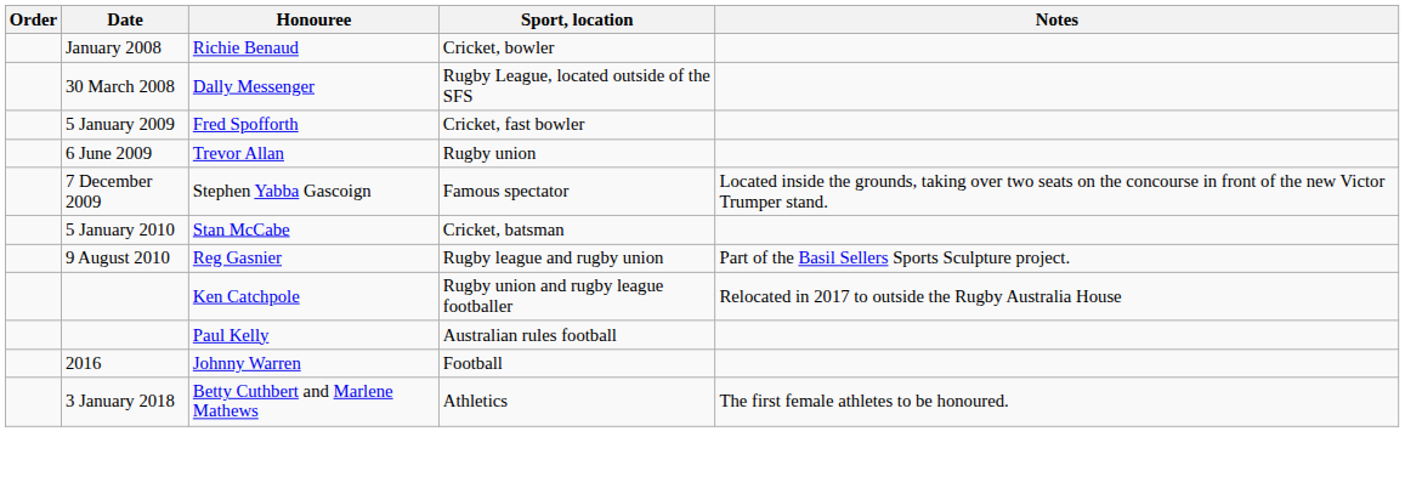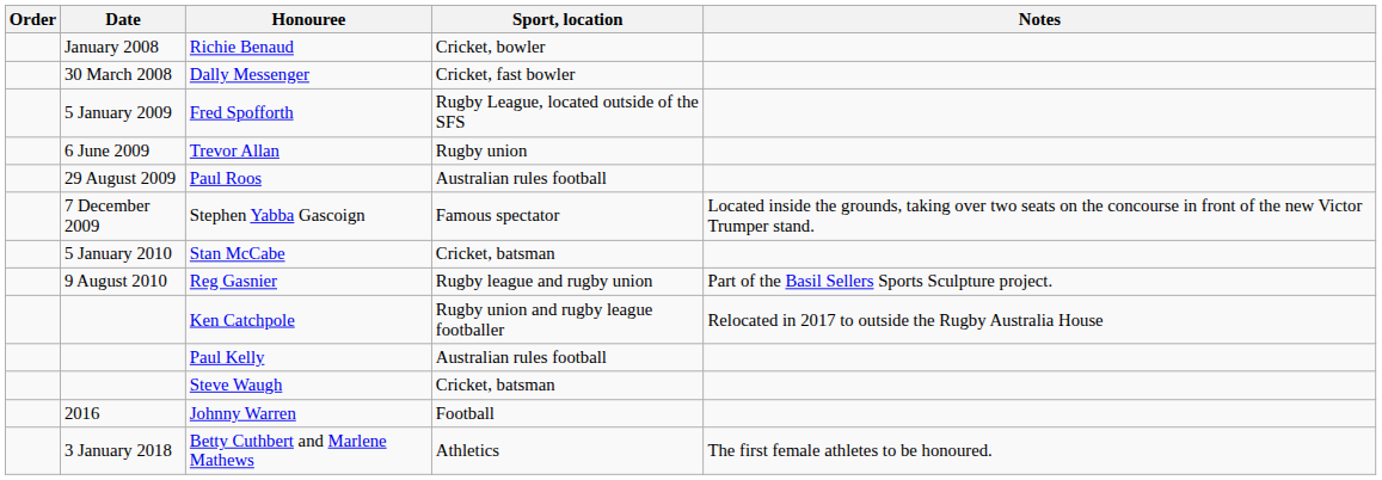Dally Messenger | Sport, location: Rugby League, located outside of the SFS -> Cricket, fast bowler
Fred Spofforth | Sport, location: Cricket, fast bowler -> Rugby League, located outside of the SFS
+ row: 29 August 2009 | Paul Roos | Australian rules football
+ row: Steve Waugh | Cricket, batsman
